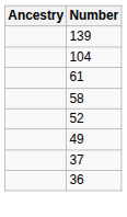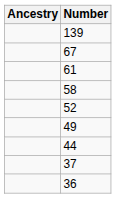- row: 104
+ row: 67
+ row: 44
